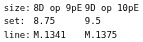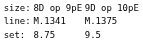rows swapped: set: <-> line:
